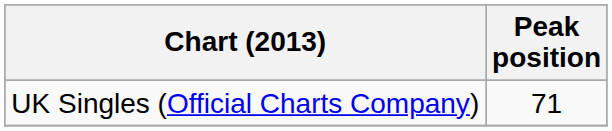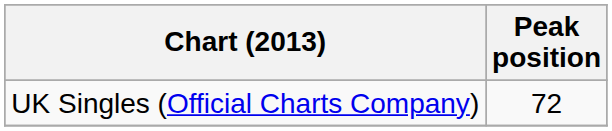UK Singles (Official Charts Company) | Peak position: 71 -> 72
